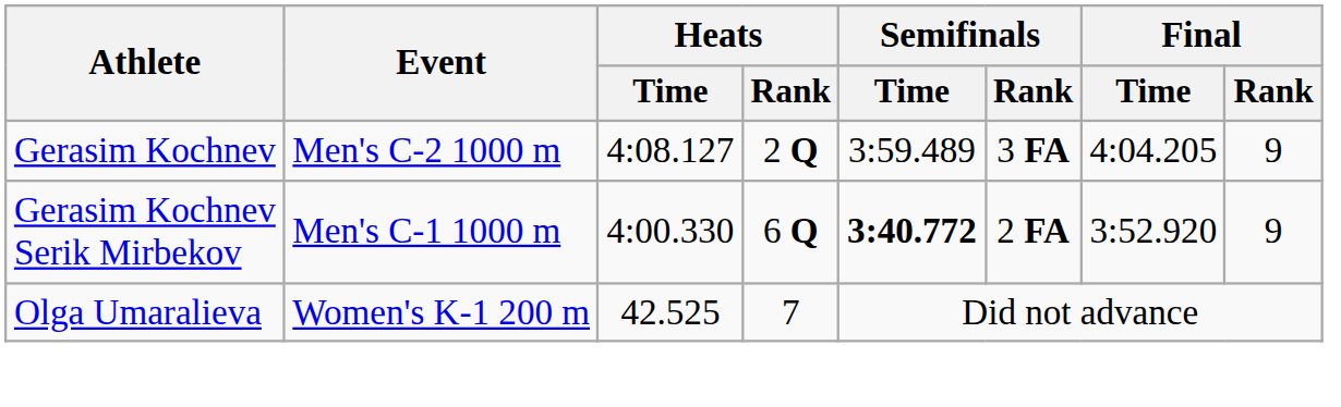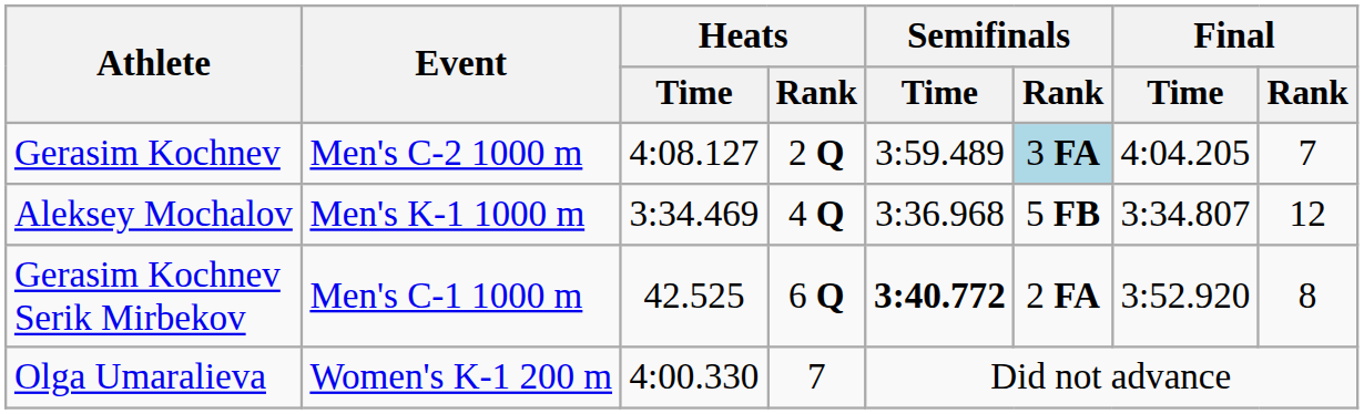Gerasim Kochnev | Semifinals / Rank: no background -> lightblue background
Gerasim Kochnev | Final / Rank: 9 -> 7
+ row: Aleksey Mochalov | Men's K-1 1000 m | 3:34.469 | 4 Q | 3:36.968 | 5 FB | 3:34.807 | 12
Gerasim Kochnev Serik Mirbekov | Heats / Time: 4:00.330 -> 42.525
Gerasim Kochnev Serik Mirbekov | Final / Rank: 9 -> 8
Olga Umaralieva | Heats / Time: 42.525 -> 4:00.330
